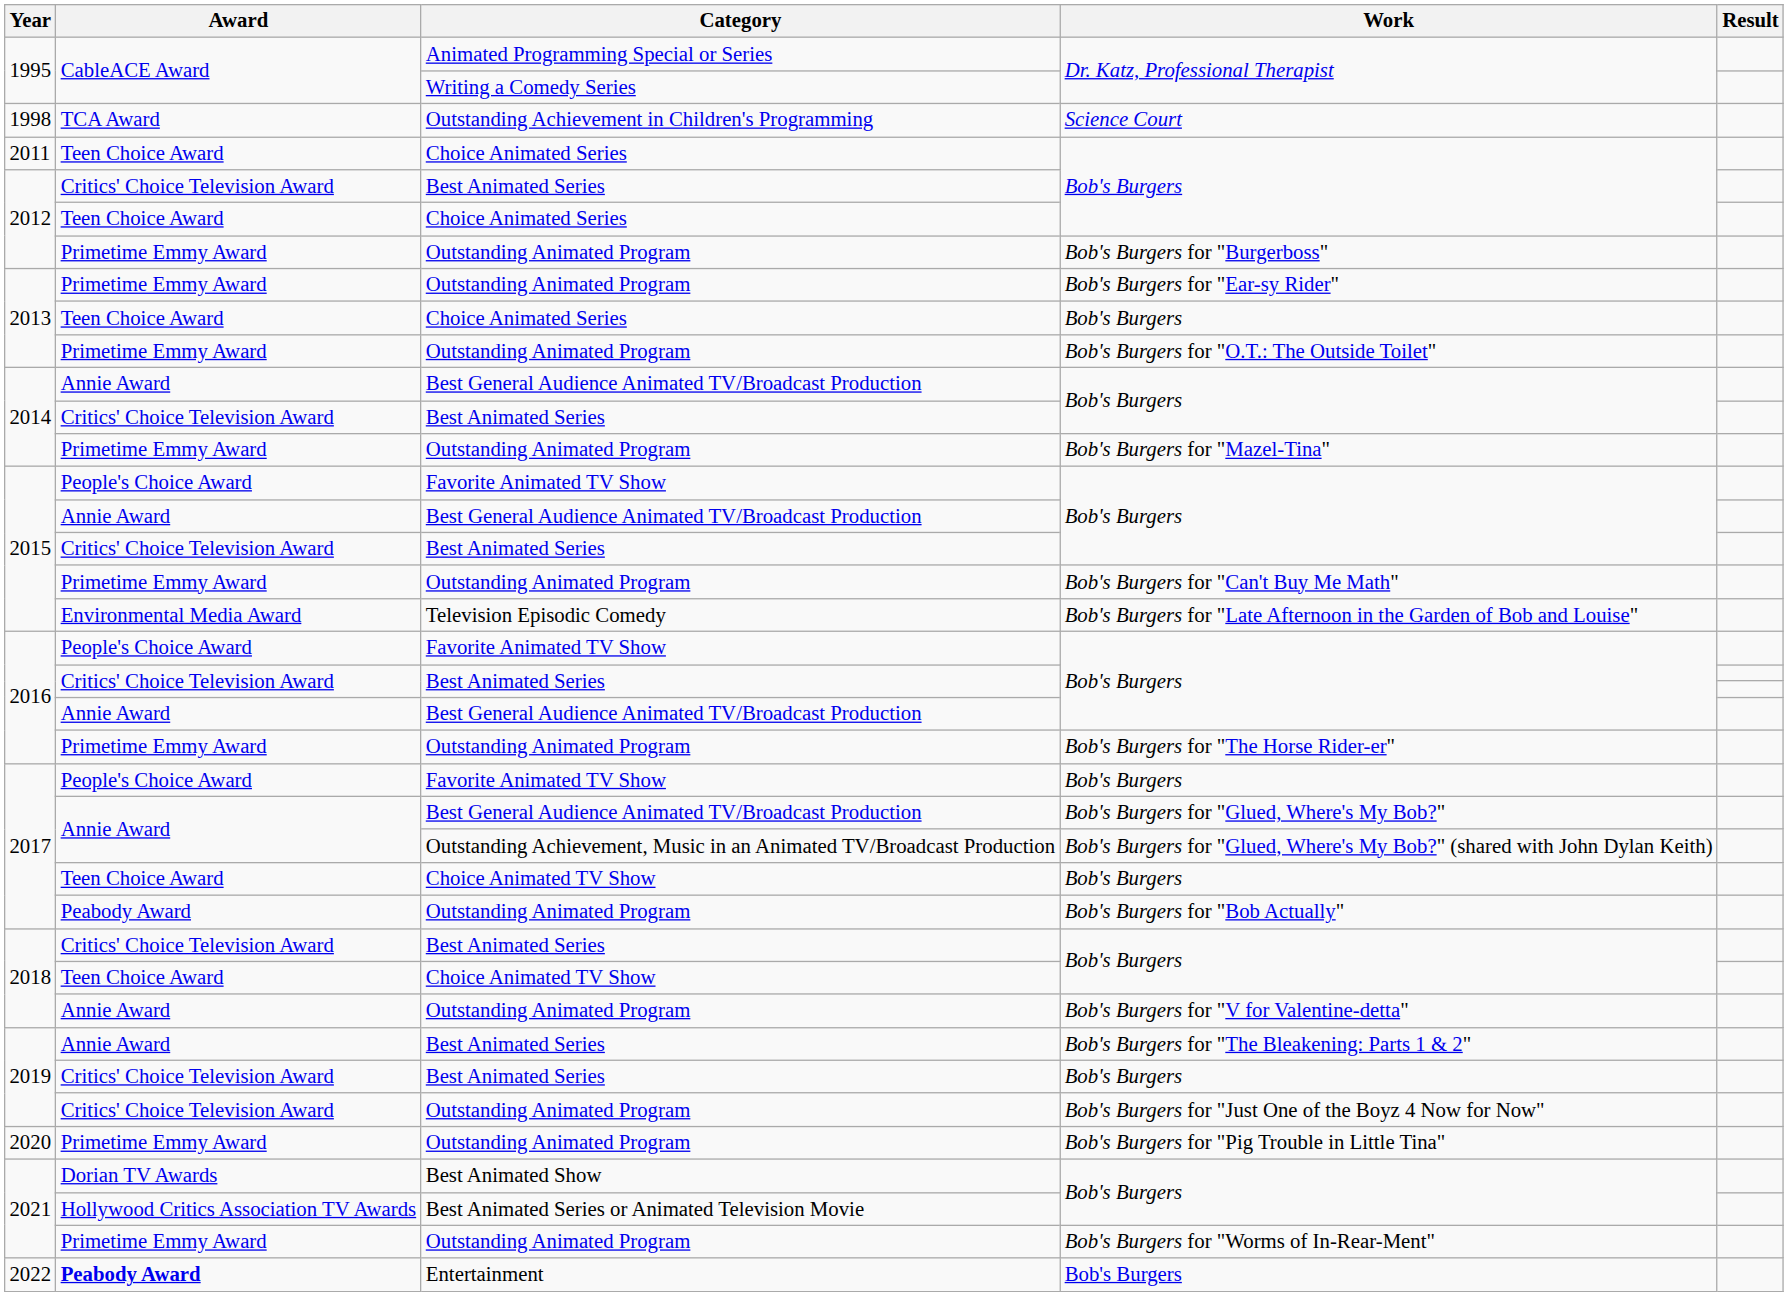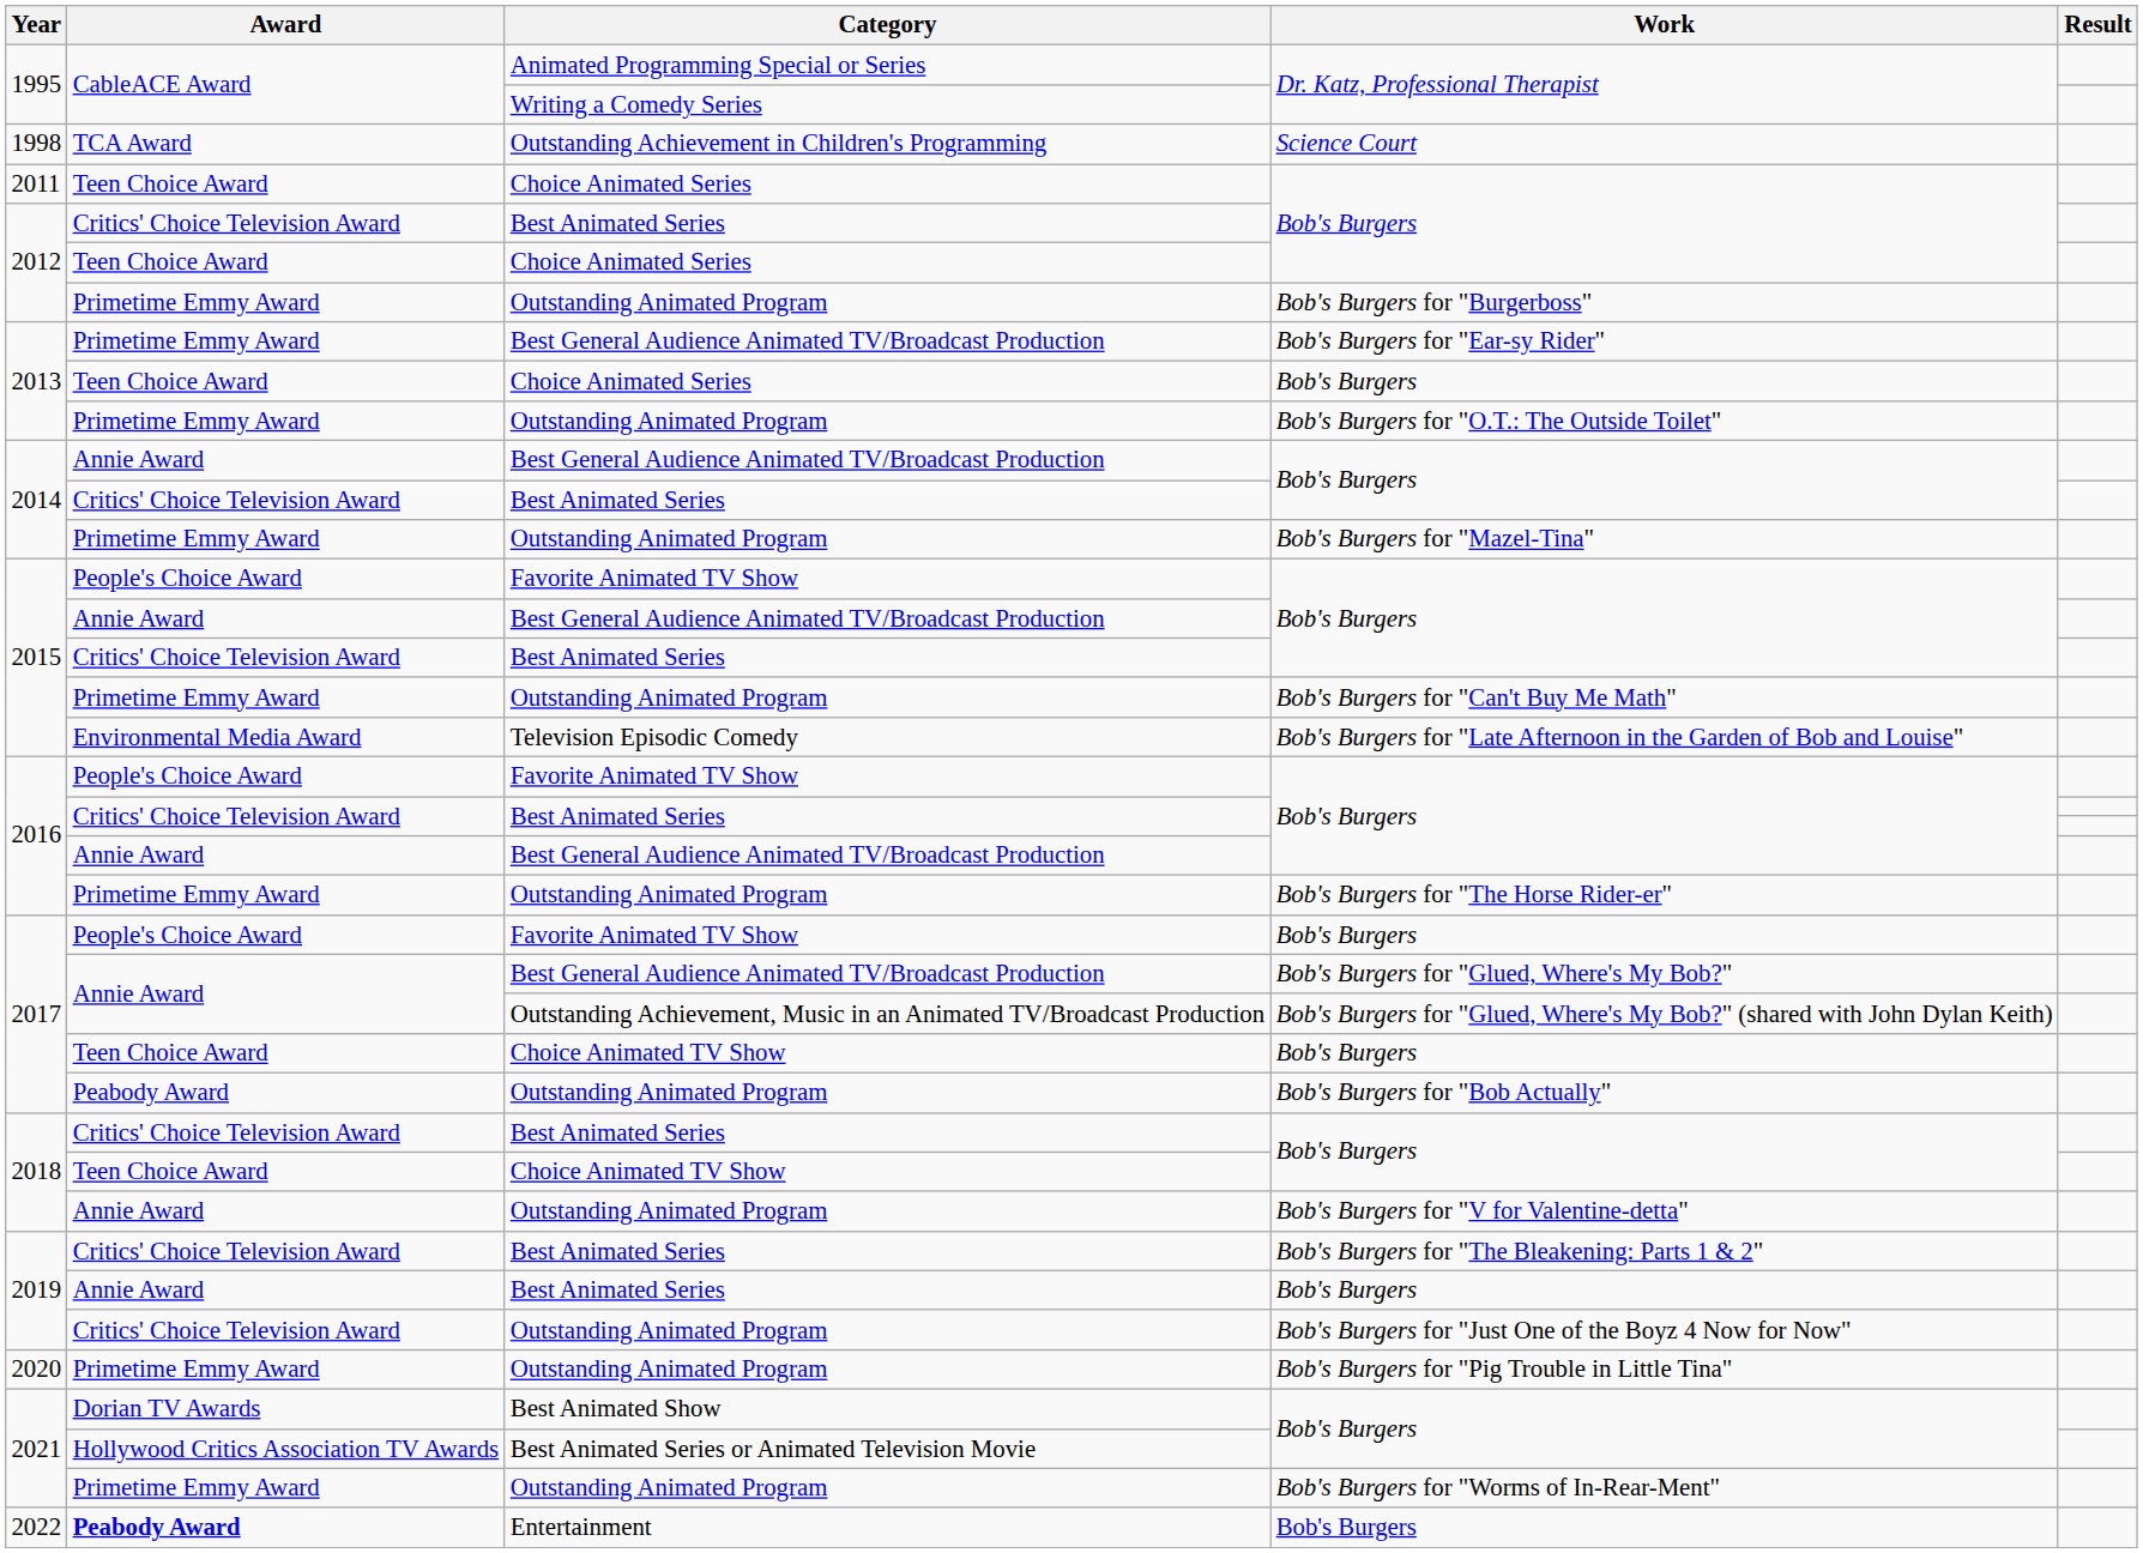Bob's Burgers for "Ear-sy Rider" | Category: Outstanding Animated Program -> Best General Audience Animated TV/Broadcast Production
Bob's Burgers for "The Bleakening: Parts 1 & 2" | Award: Annie Award -> Critics' Choice Television Award
2019 / Bob's Burgers | Award: Critics' Choice Television Award -> Annie Award
